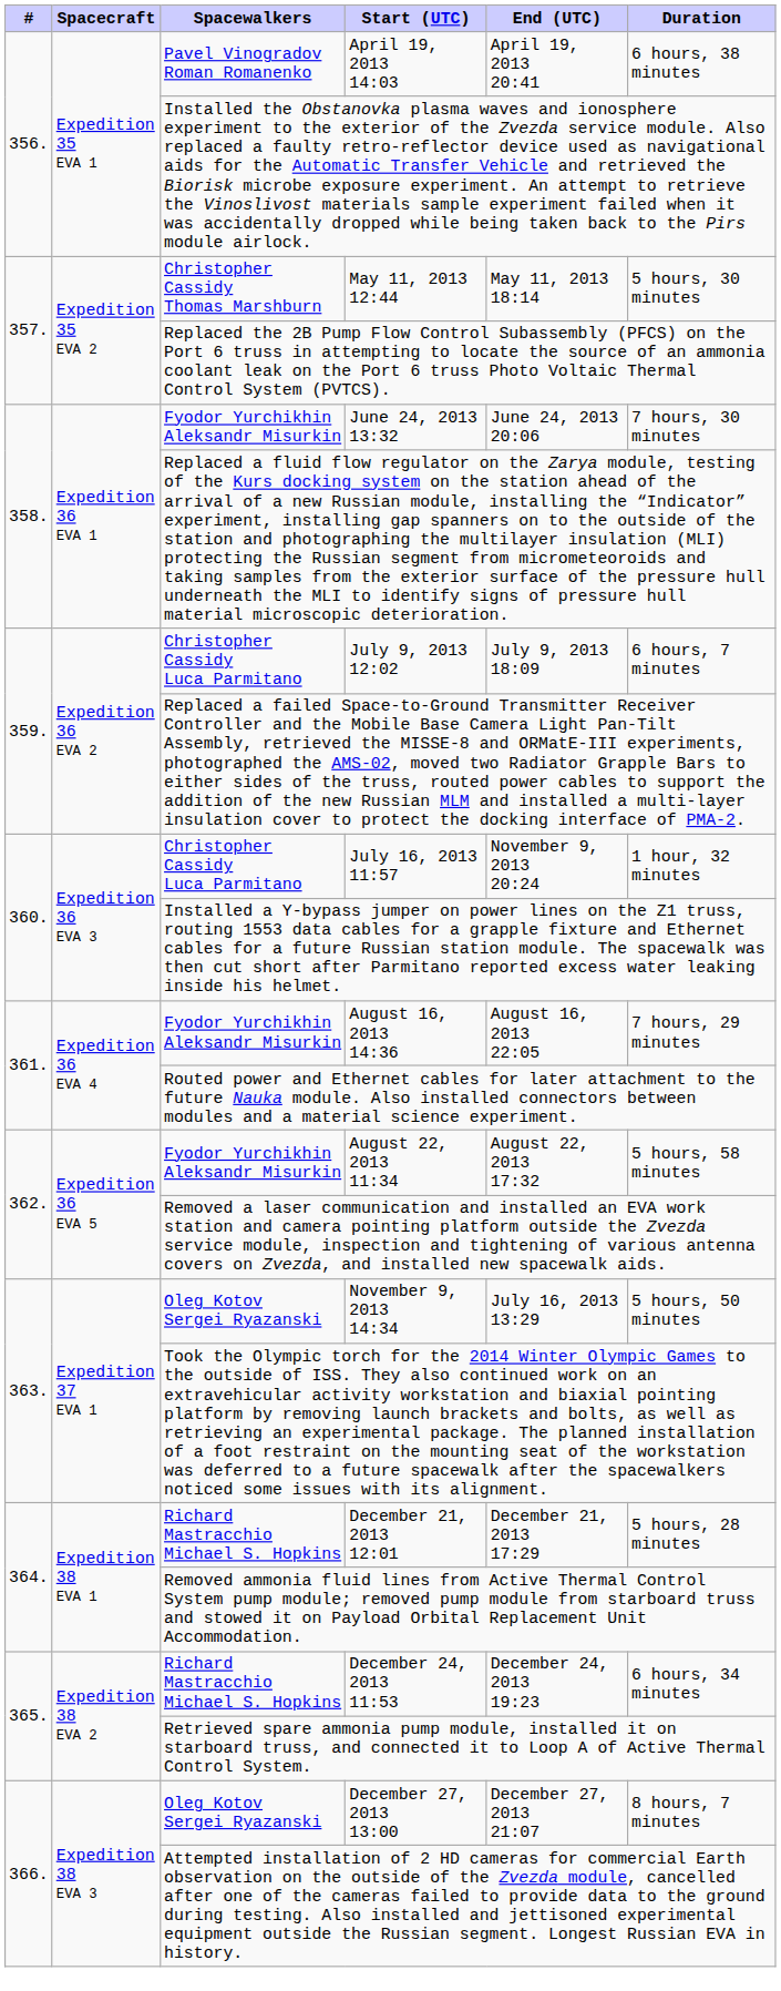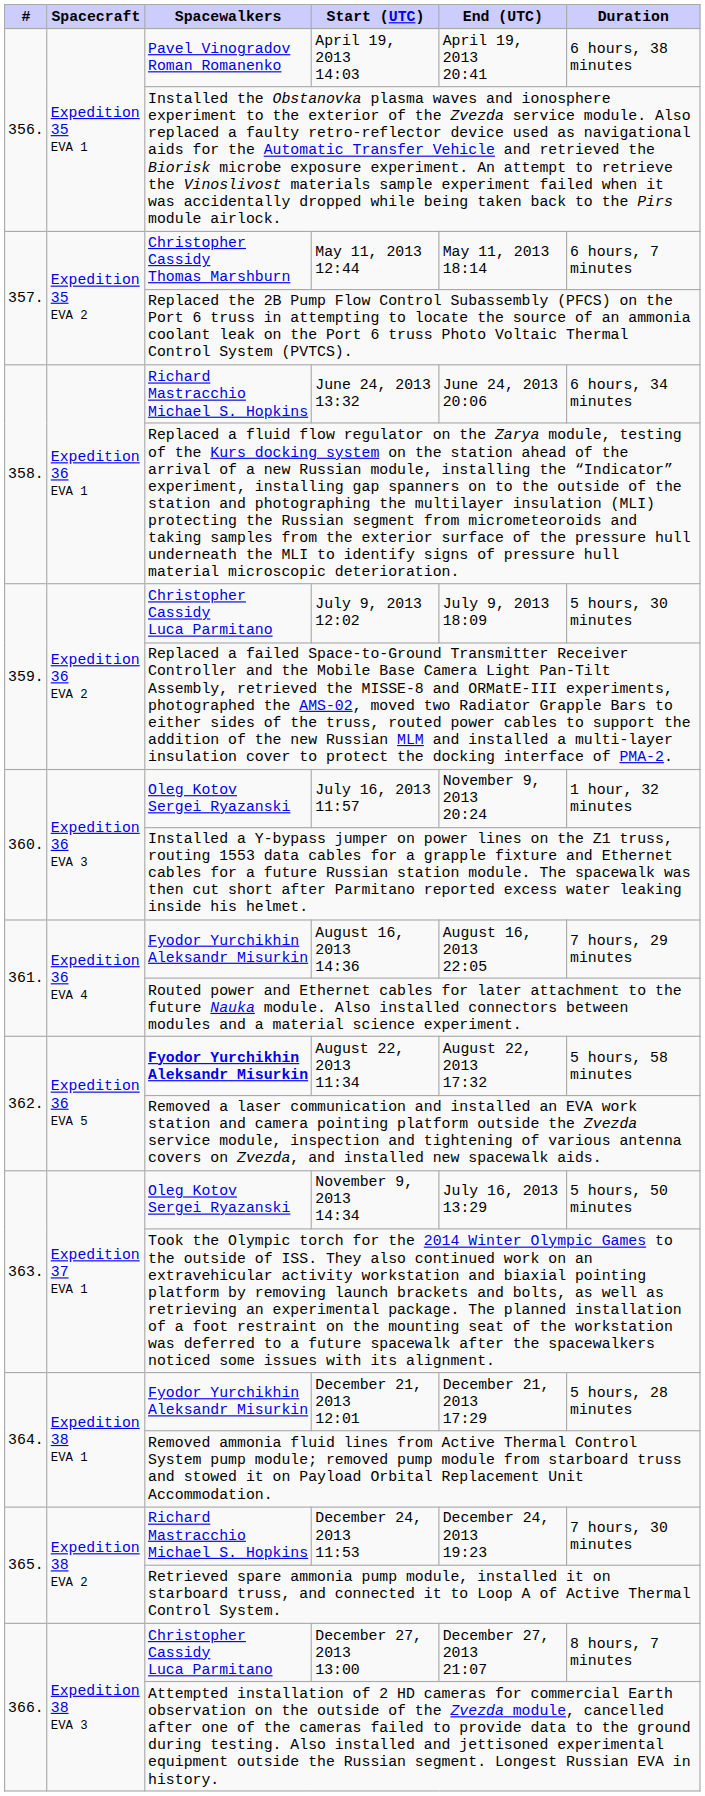May 11, 2013 12:44 | Duration: 5 hours, 30 minutes -> 6 hours, 7 minutes
June 24, 2013 13:32 | Spacewalkers: Fyodor Yurchikhin Aleksandr Misurkin -> Richard Mastracchio Michael S. Hopkins
June 24, 2013 13:32 | Duration: 7 hours, 30 minutes -> 6 hours, 34 minutes
July 9, 2013 12:02 | Duration: 6 hours, 7 minutes -> 5 hours, 30 minutes
July 16, 2013 11:57 | Spacewalkers: Christopher Cassidy Luca Parmitano -> Oleg Kotov Sergei Ryazanski
August 22, 2013 11:34 | Spacewalkers: normal -> bold
December 21, 2013 12:01 | Spacewalkers: Richard Mastracchio Michael S. Hopkins -> Fyodor Yurchikhin Aleksandr Misurkin
December 24, 2013 11:53 | Duration: 6 hours, 34 minutes -> 7 hours, 30 minutes
December 27, 2013 13:00 | Spacewalkers: Oleg Kotov Sergei Ryazanski -> Christopher Cassidy Luca Parmitano
